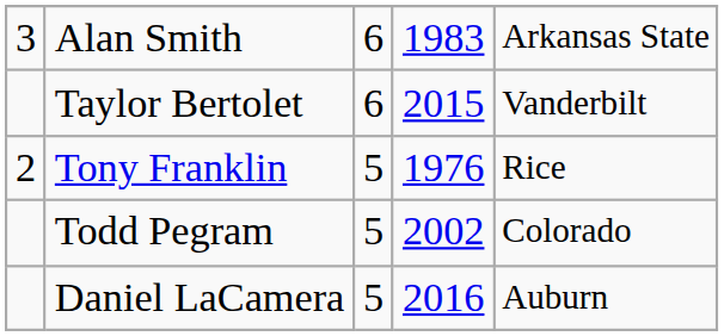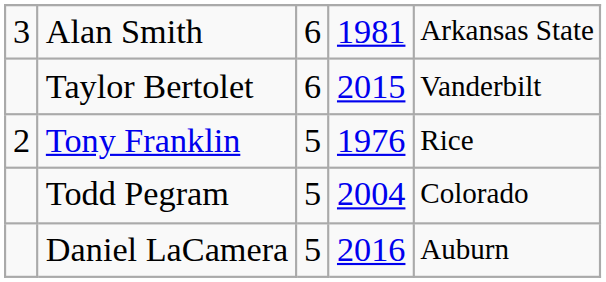Alan Smith | column 4: 1983 -> 1981
Todd Pegram | column 4: 2002 -> 2004
